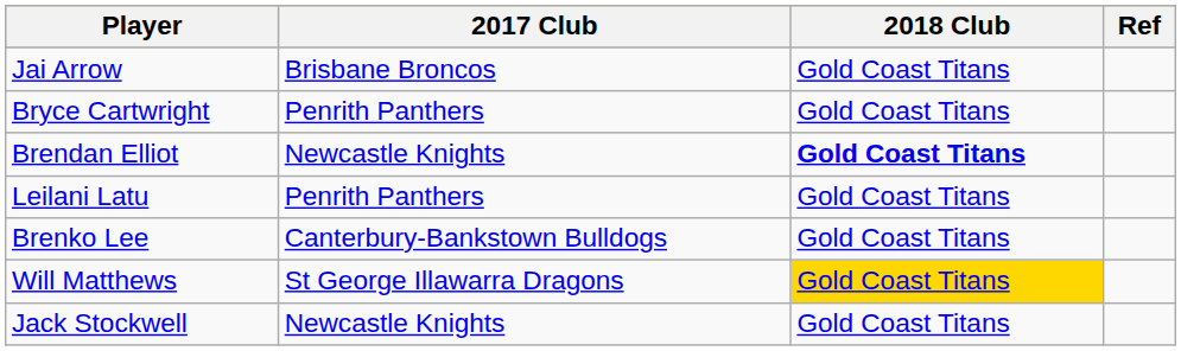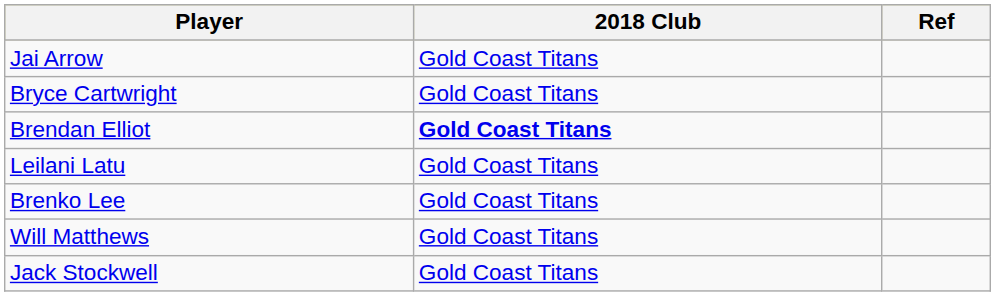- column: 2017 Club | Brisbane Broncos | Penrith Panthers | Newcastle Knights | Penrith Panthers | Canterbury-Bankstown Bulldogs | St George Illawarra Dragons | Newcastle Knights
Will Matthews | 2018 Club: gold background -> no background
